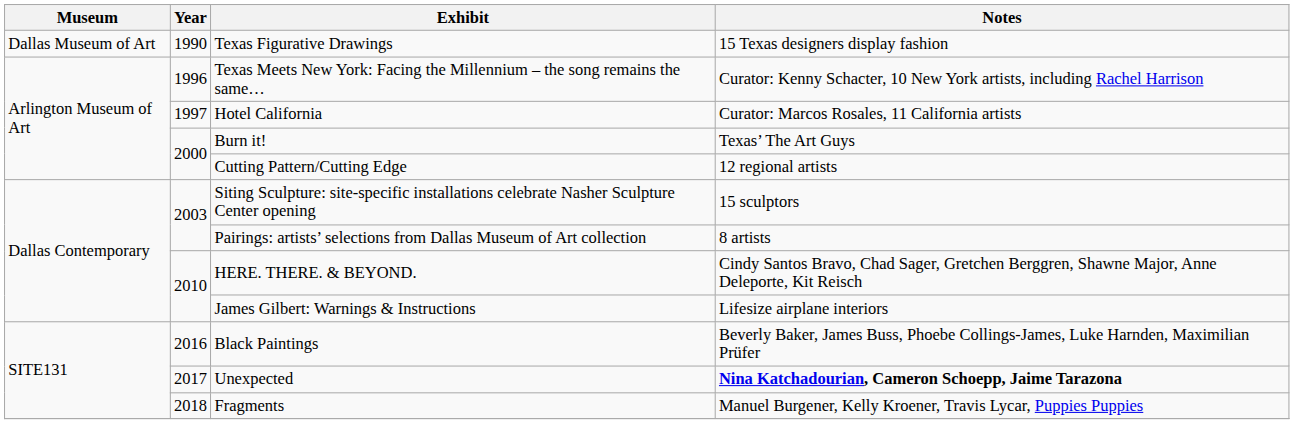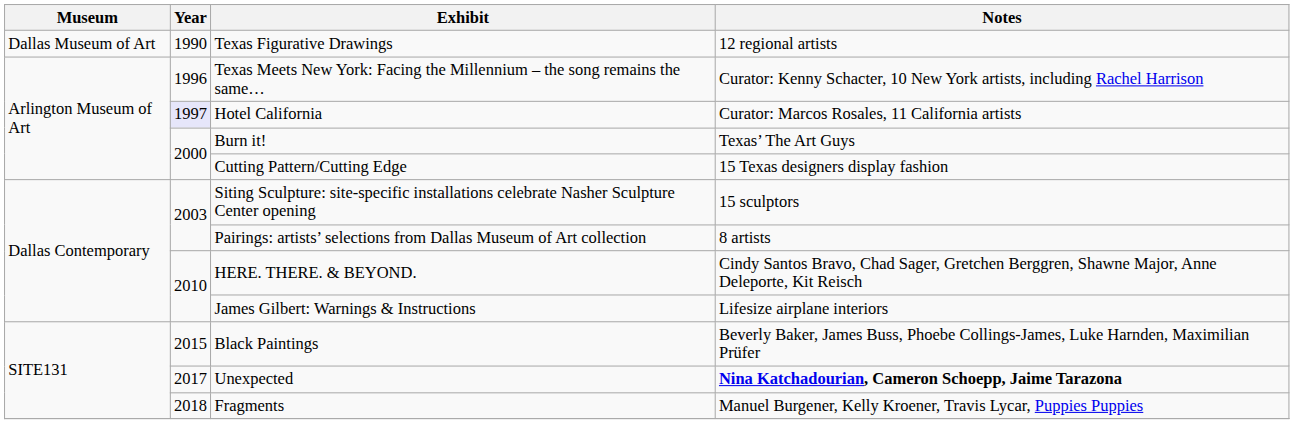Texas Figurative Drawings | Notes: 15 Texas designers display fashion -> 12 regional artists
Hotel California | Year: no background -> lavender background
Cutting Pattern/Cutting Edge | Notes: 12 regional artists -> 15 Texas designers display fashion
Black Paintings | Year: 2016 -> 2015
